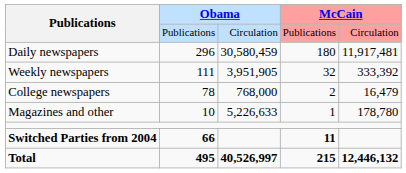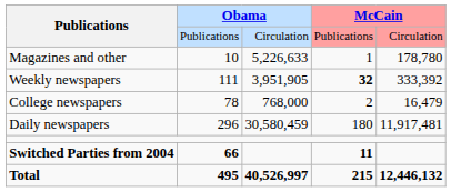rows swapped: Daily newspapers <-> Magazines and other
Weekly newspapers | column 4: normal -> bold
